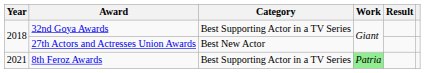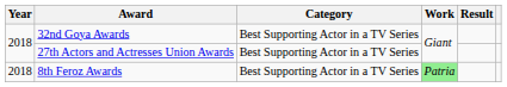27th Actors and Actresses Union Awards | Category: Best New Actor -> Best Supporting Actor in a TV Series
8th Feroz Awards | Year: 2021 -> 2018
